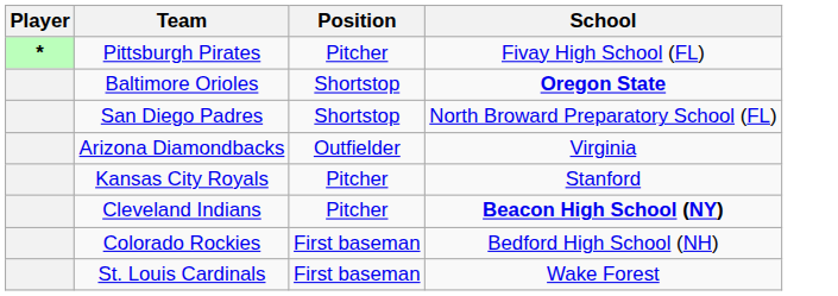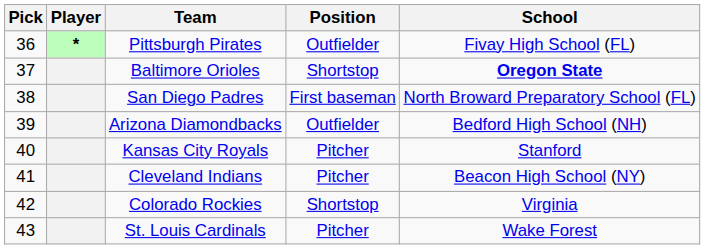+ column: Pick | 36 | 37 | 38 | 39 | 40 | 41 | 42 | 43
Pittsburgh Pirates | Position: Pitcher -> Outfielder
San Diego Padres | Position: Shortstop -> First baseman
Arizona Diamondbacks | School: Virginia -> Bedford High School (NH)
Cleveland Indians | School: bold -> normal
Colorado Rockies | Position: First baseman -> Shortstop
Colorado Rockies | School: Bedford High School (NH) -> Virginia
St. Louis Cardinals | Position: First baseman -> Pitcher
